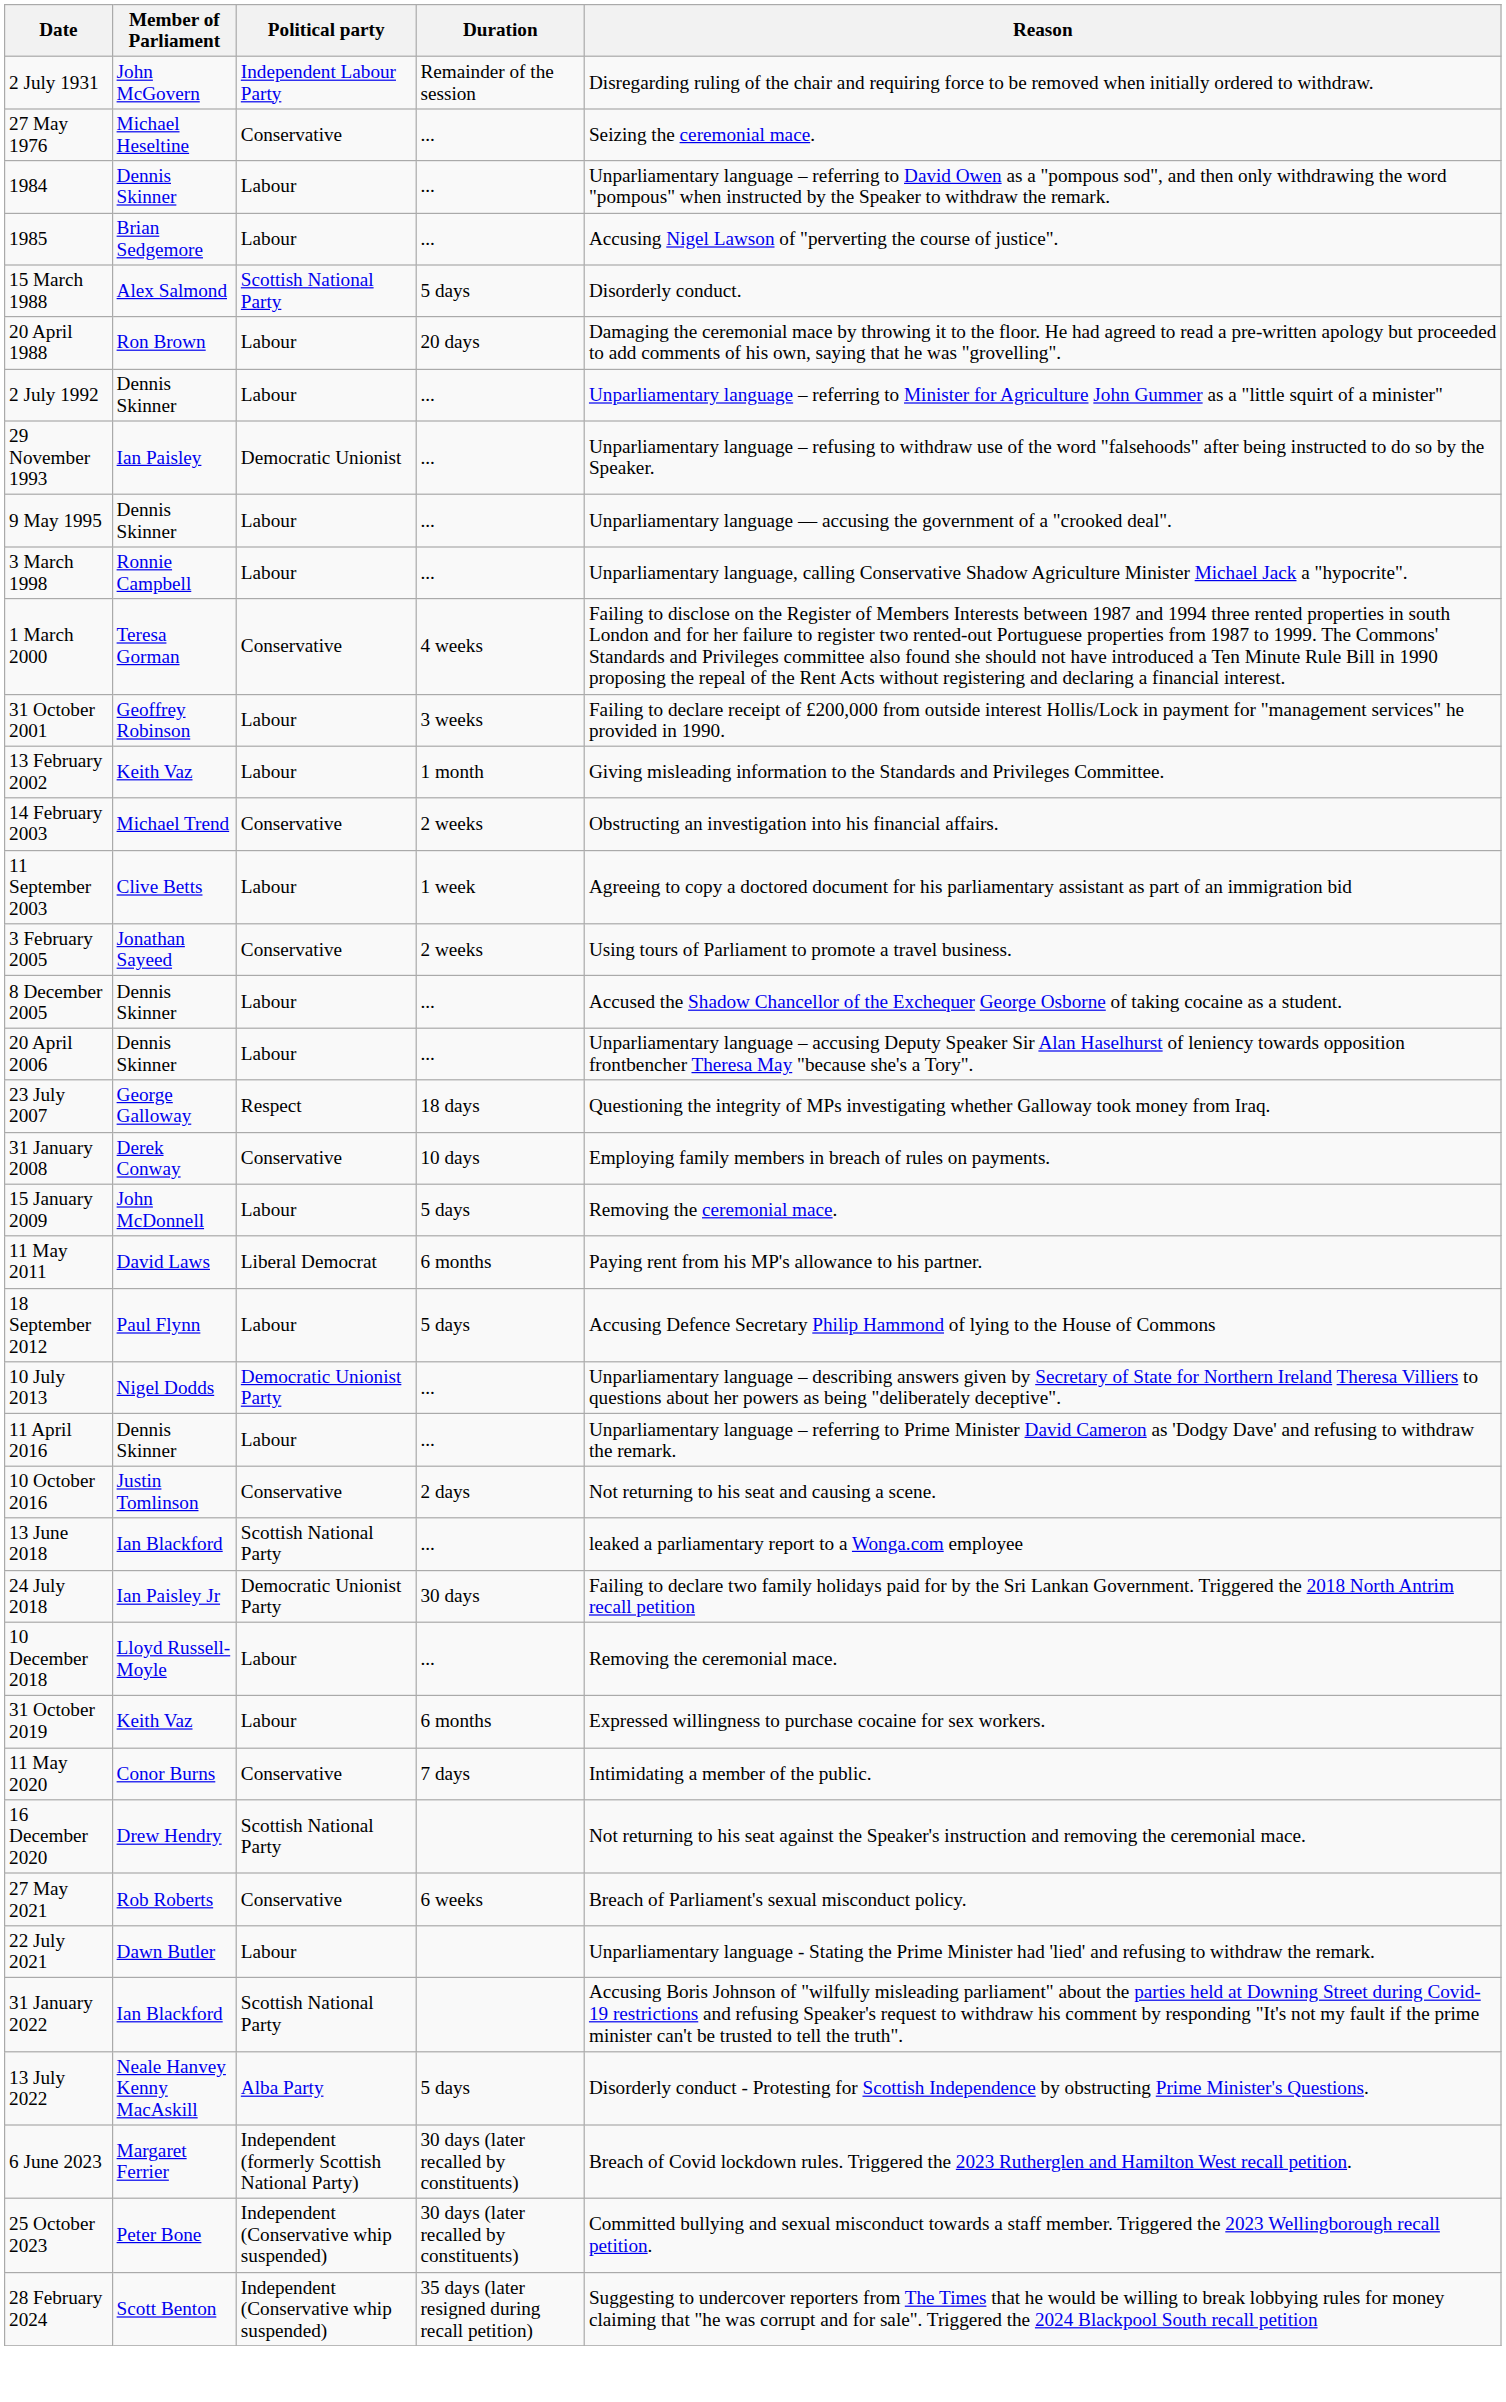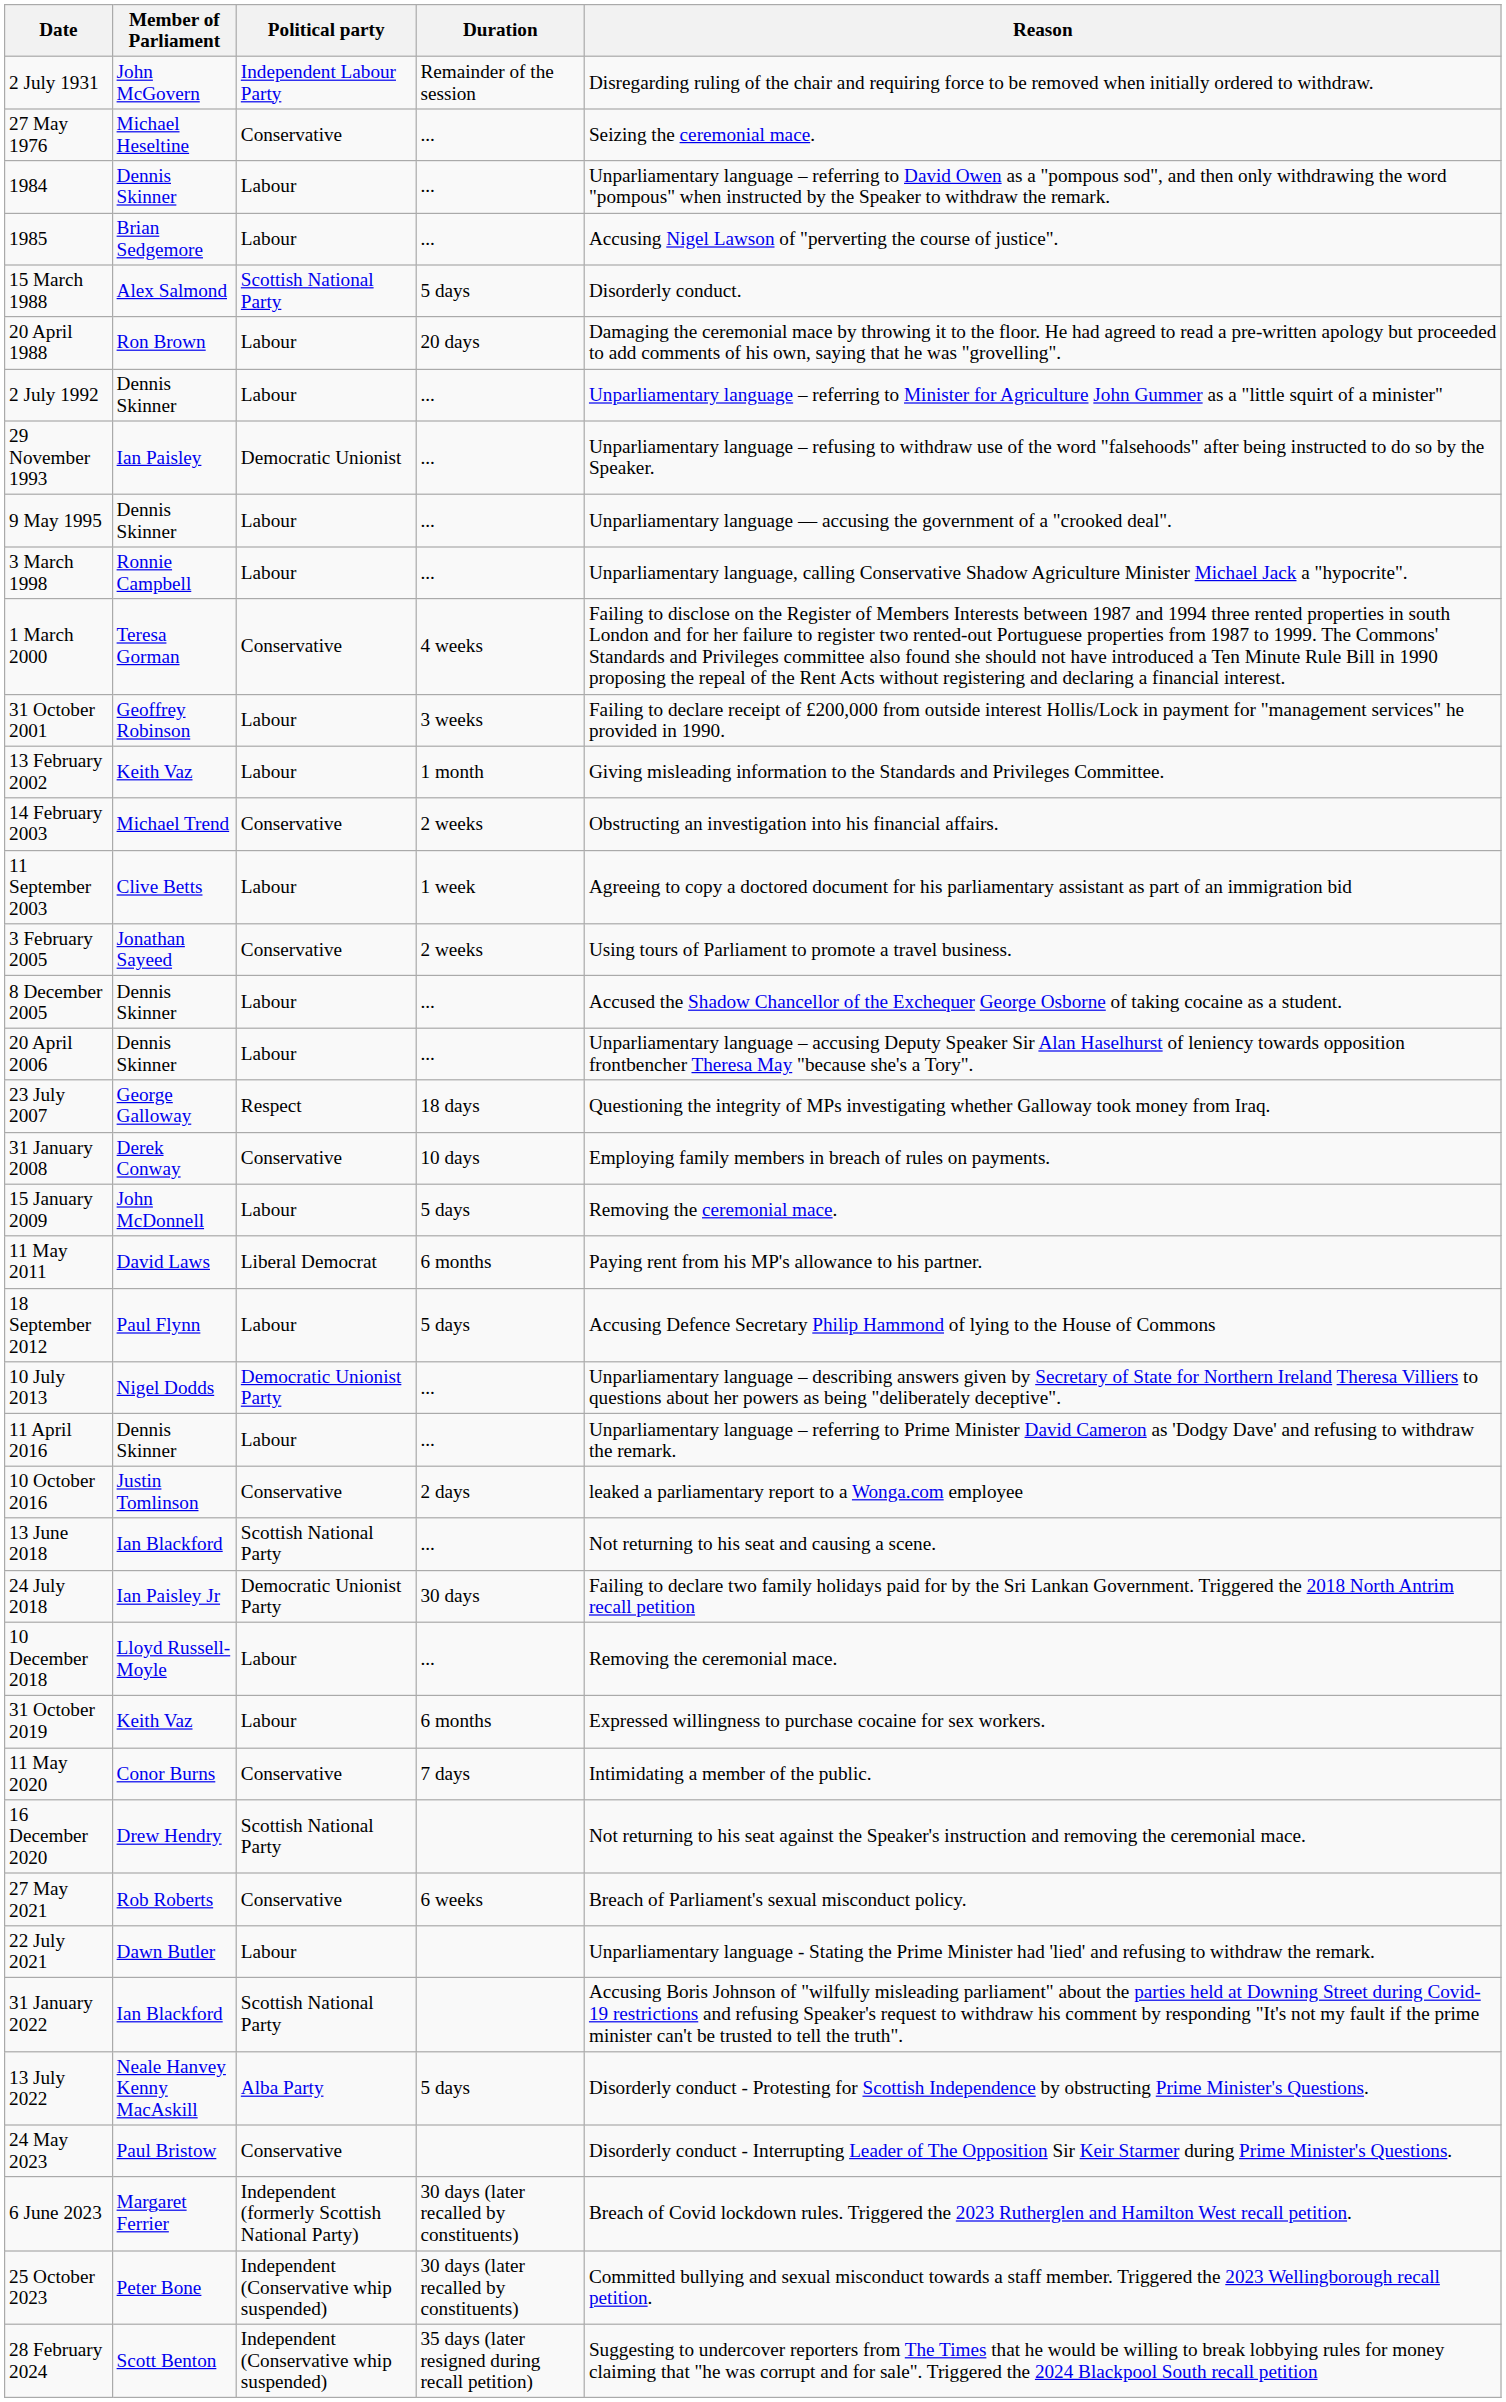10 October 2016 | Reason: Not returning to his seat and causing a scene. -> leaked a parliamentary report to a Wonga.com employee
13 June 2018 | Reason: leaked a parliamentary report to a Wonga.com employee -> Not returning to his seat and causing a scene.
+ row: 24 May 2023 | Paul Bristow | Conservative | Disorderly conduct - Interrupting Leader of The Opposition Sir Keir Starmer during Prime Minister's Questions.
